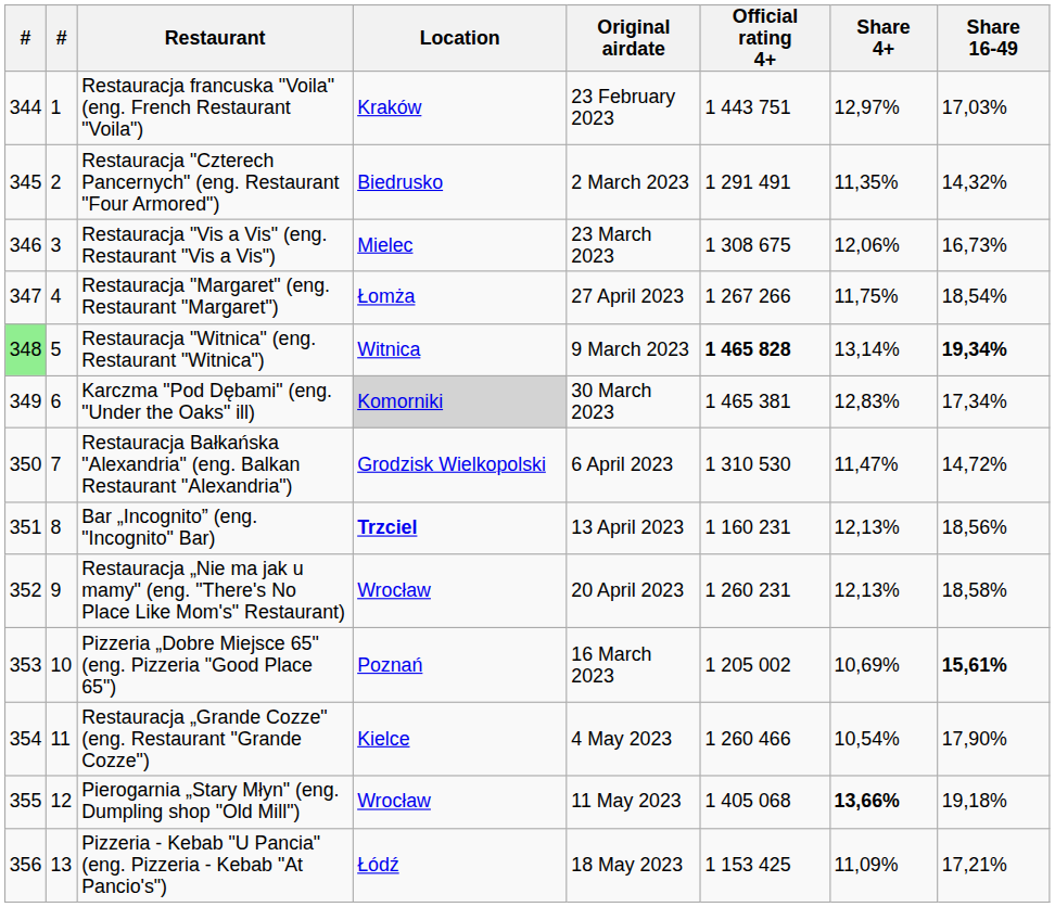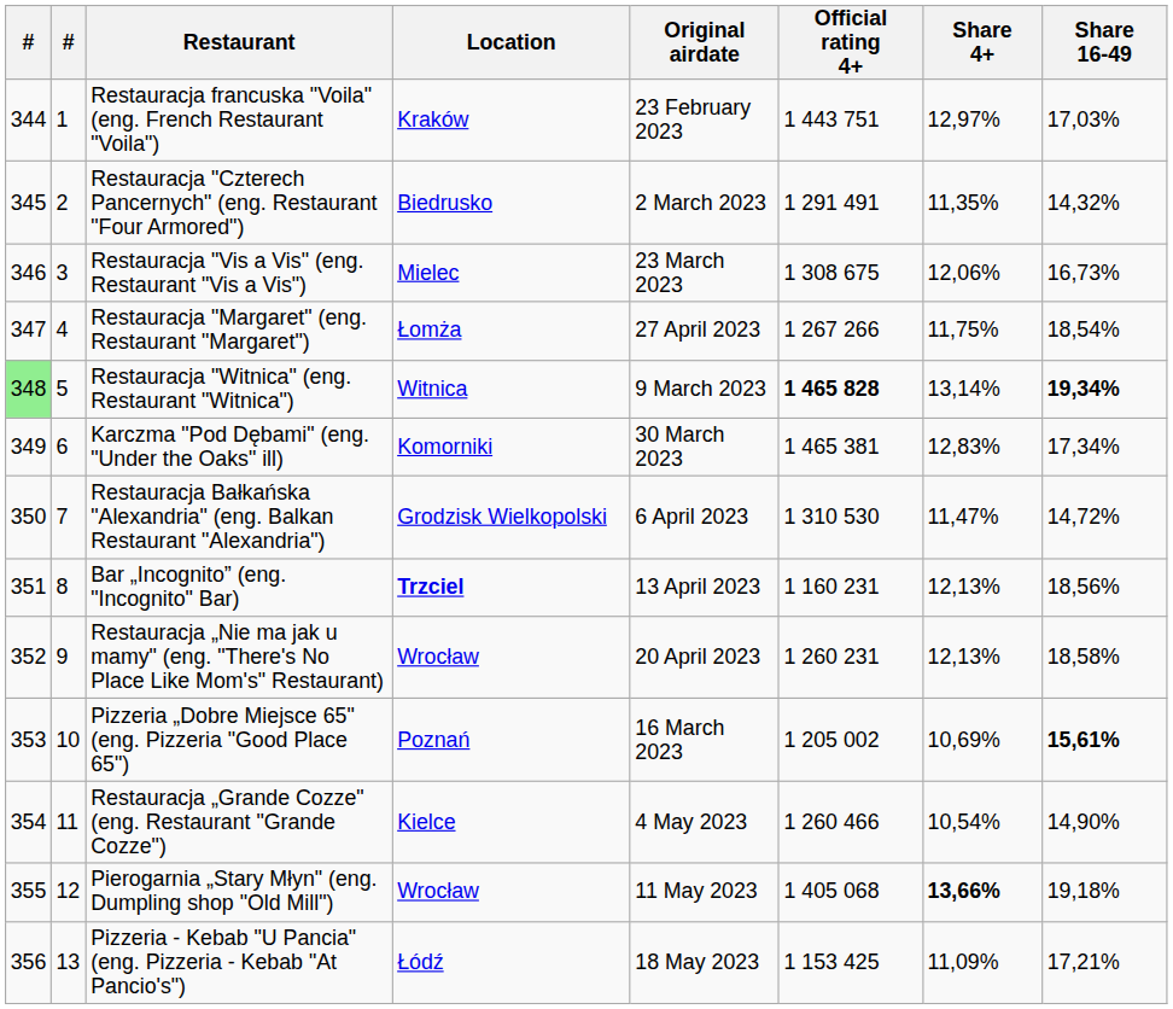Karczma "Pod Dębami" (eng. "Under the Oaks" ill) | Location: lightgrey background -> no background
Restauracja „Grande Cozze" (eng. Restaurant "Grande Cozze") | Share 16-49: 17,90% -> 14,90%
